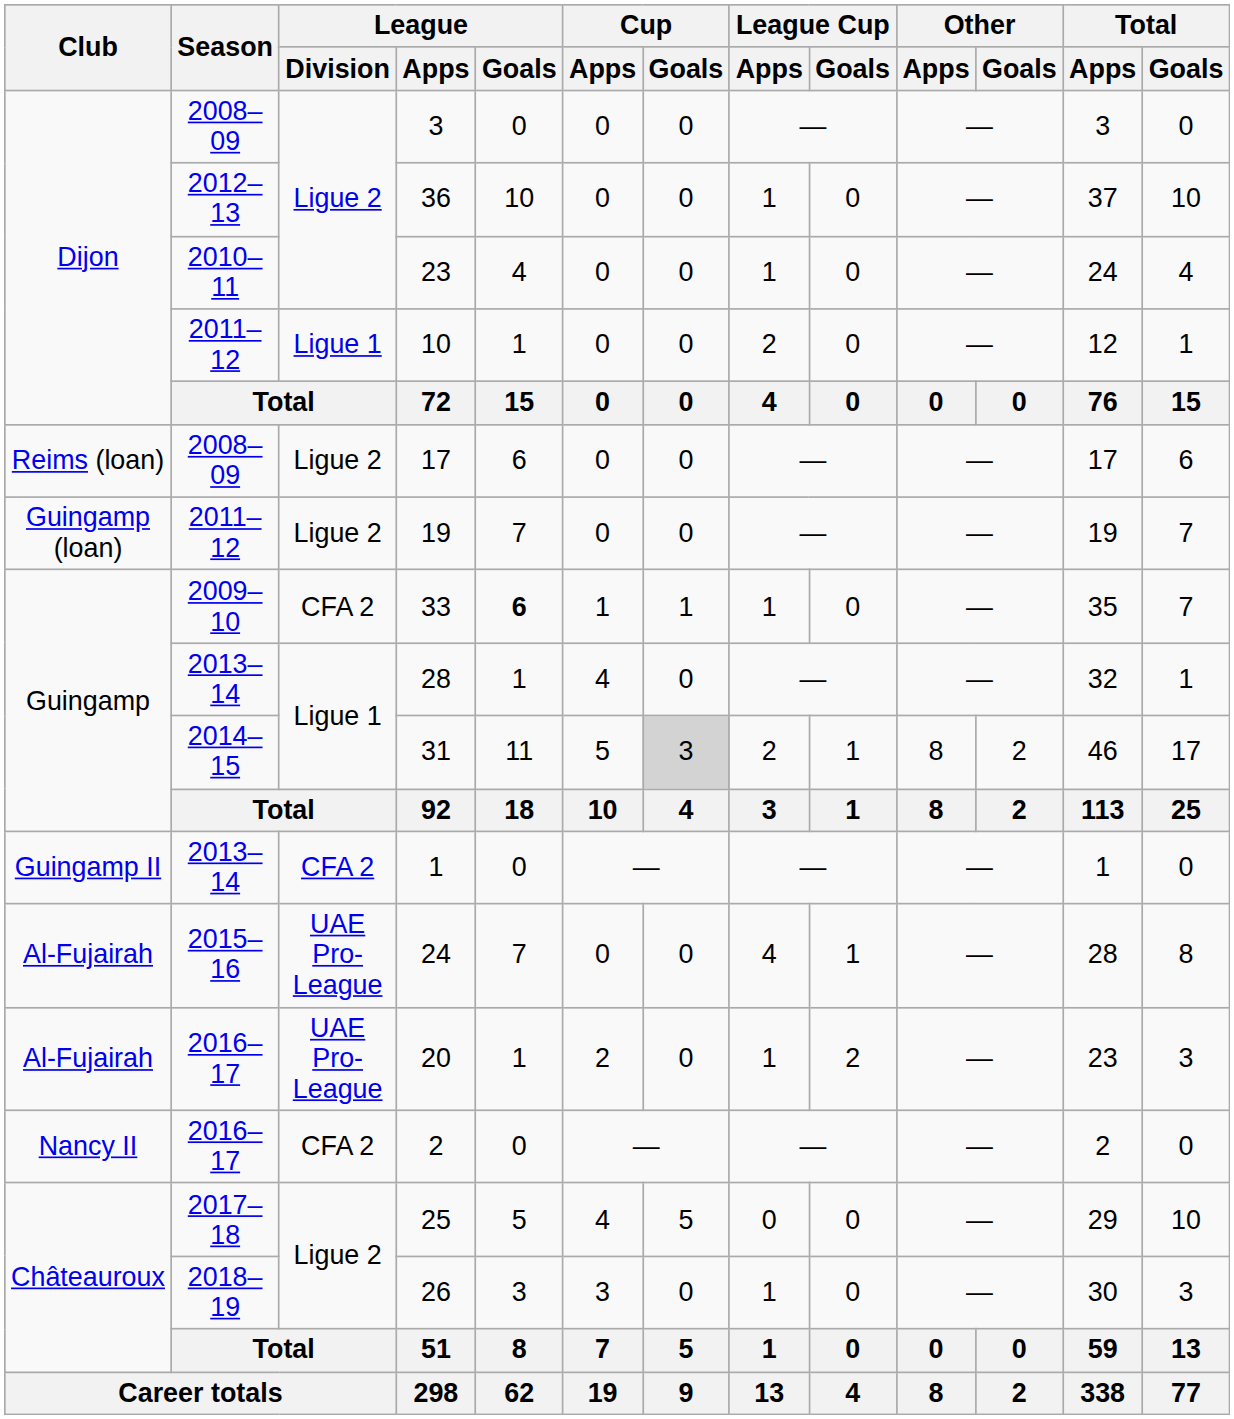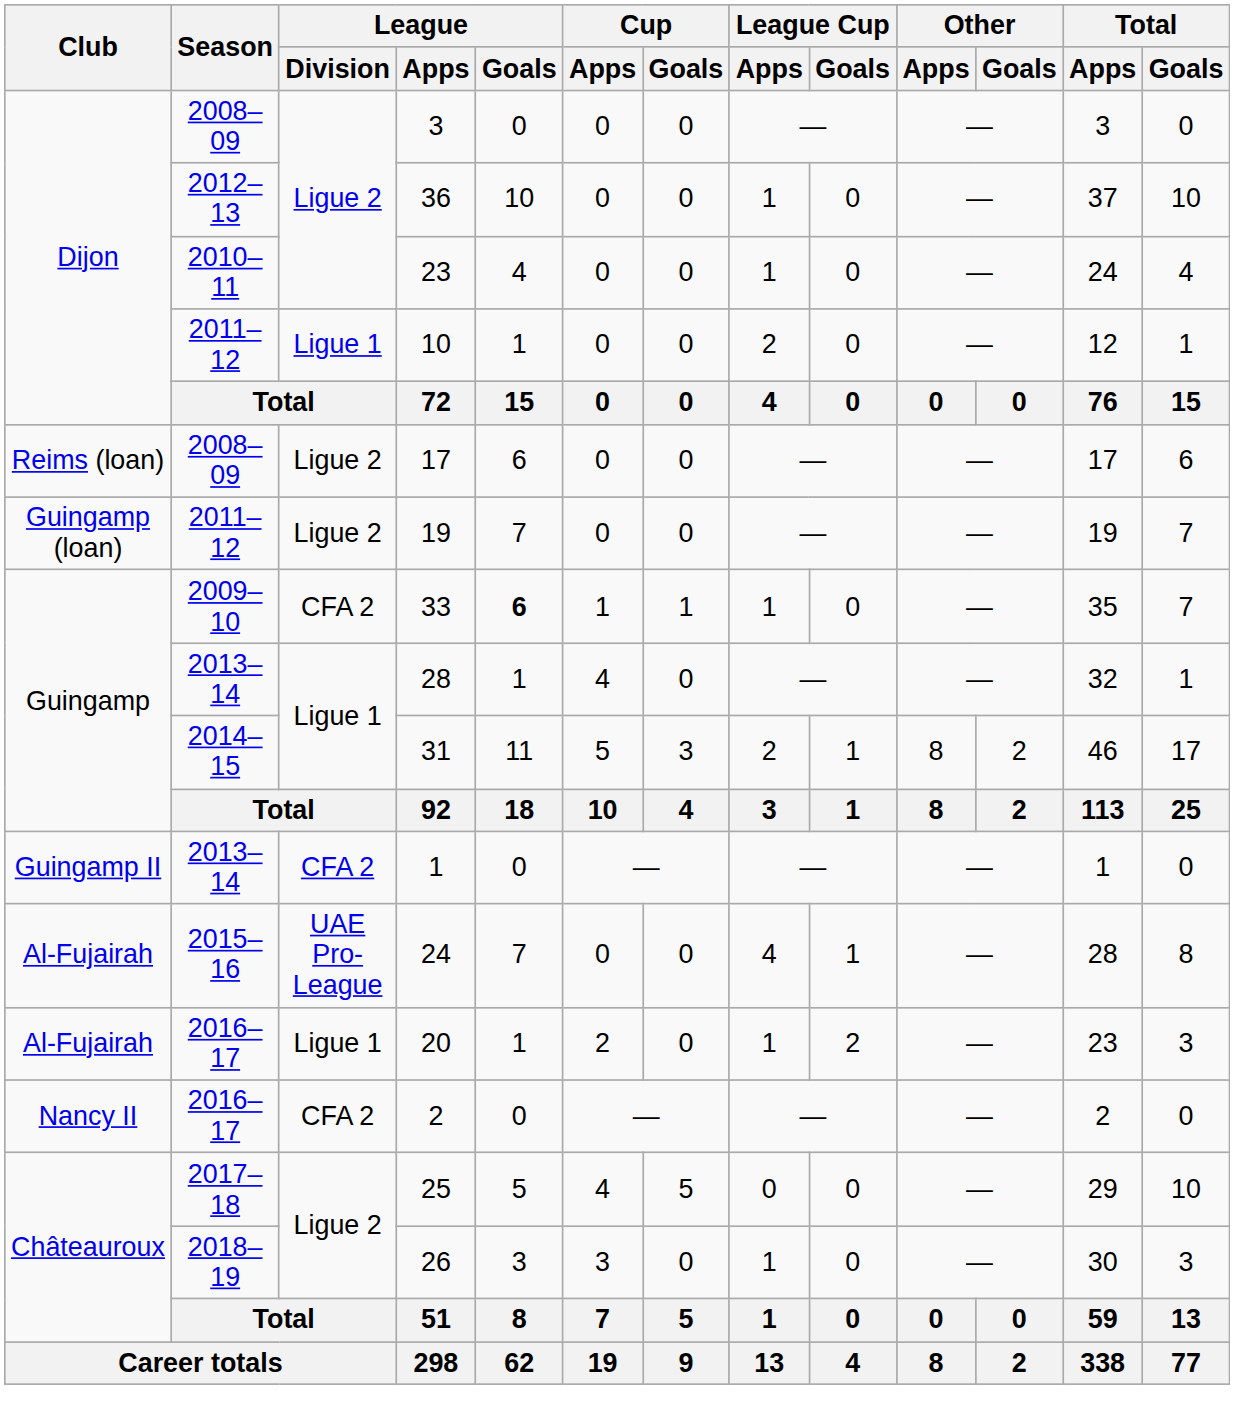31 | Cup / Goals: lightgrey background -> no background
20 | League / Division: UAE Pro-League -> Ligue 1
